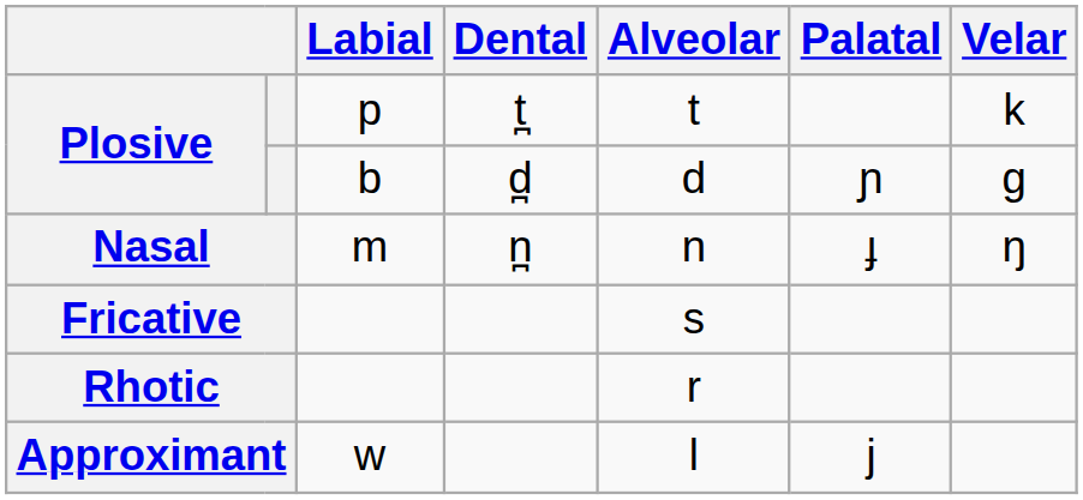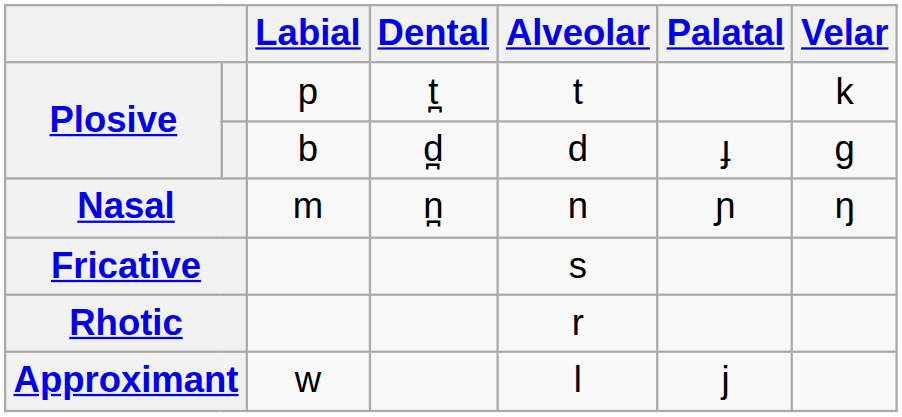Plosive / b | Palatal: ɲ -> ɟ
Nasal | Palatal: ɟ -> ɲ
